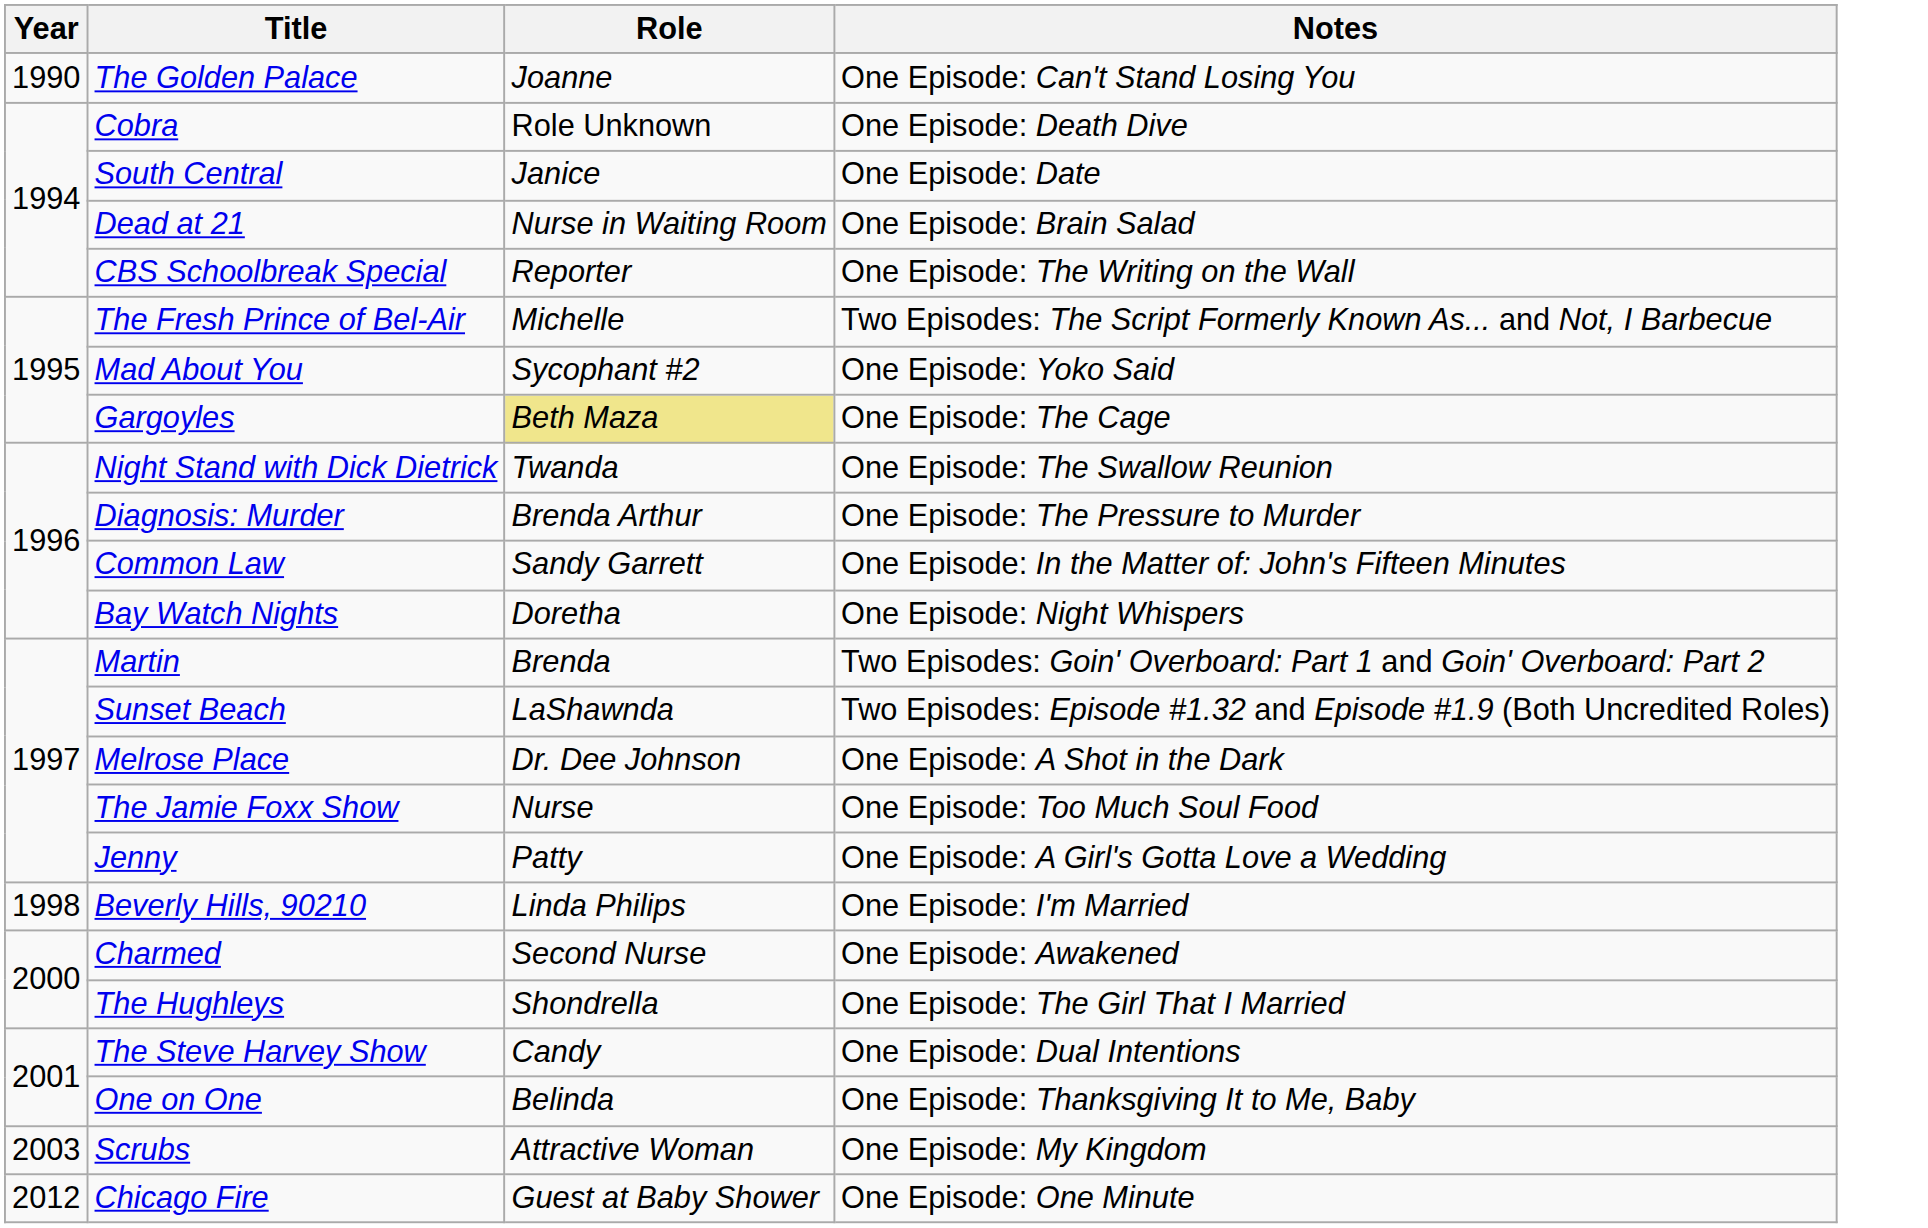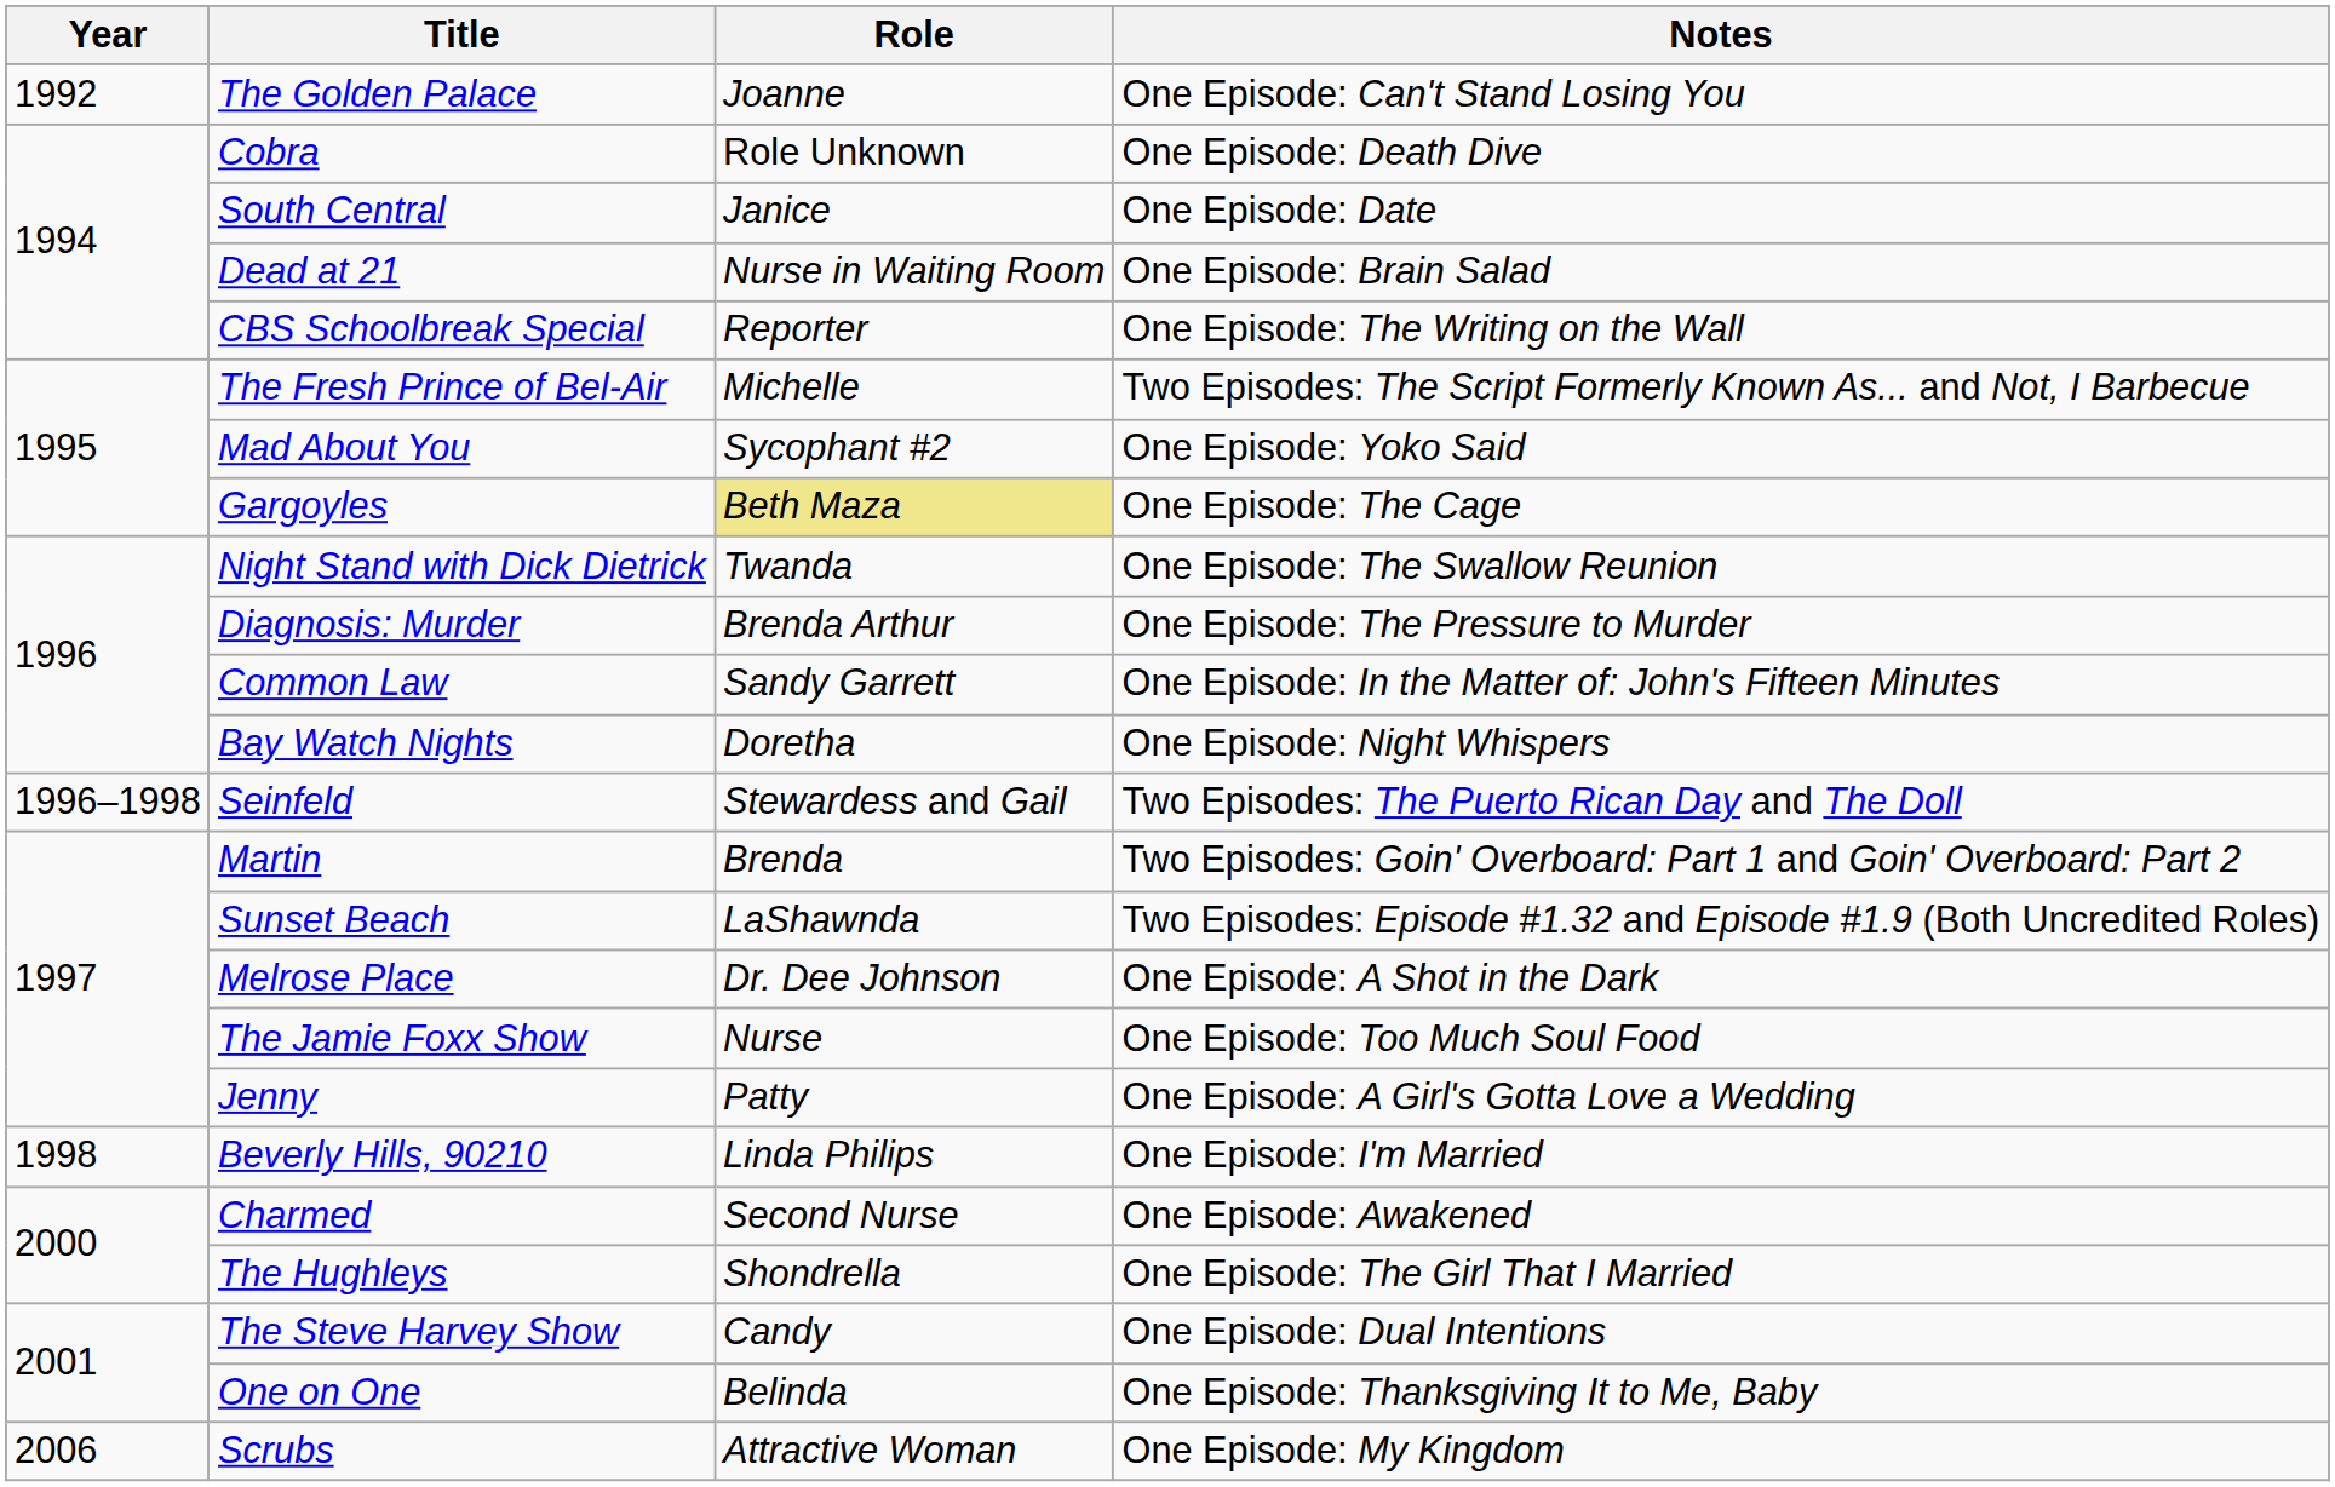The Golden Palace | Year: 1990 -> 1992
+ row: 1996–1998 | Seinfeld | Stewardess and Gail | Two Episodes: The Puerto Rican Day and The Doll
Scrubs | Year: 2003 -> 2006
- row: 2012 | Chicago Fire | Guest at Baby Shower | One Episode: One Minute
